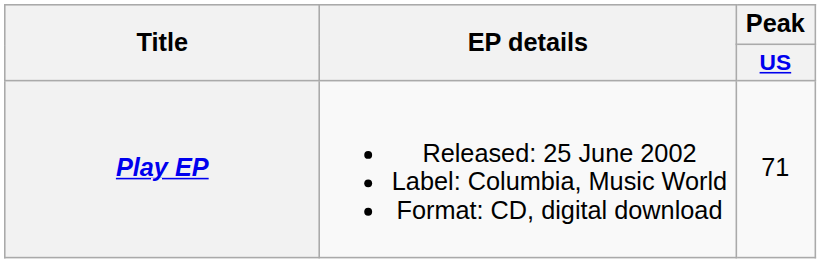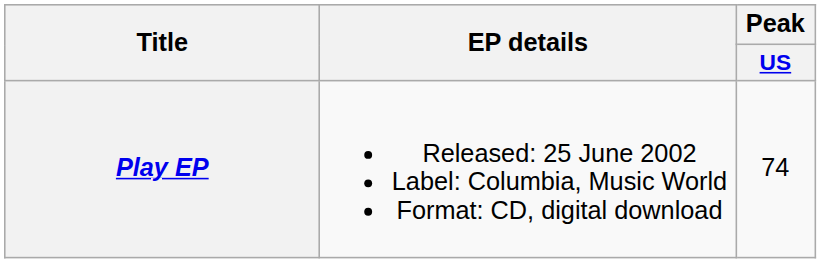Play EP | Peak / US: 71 -> 74
